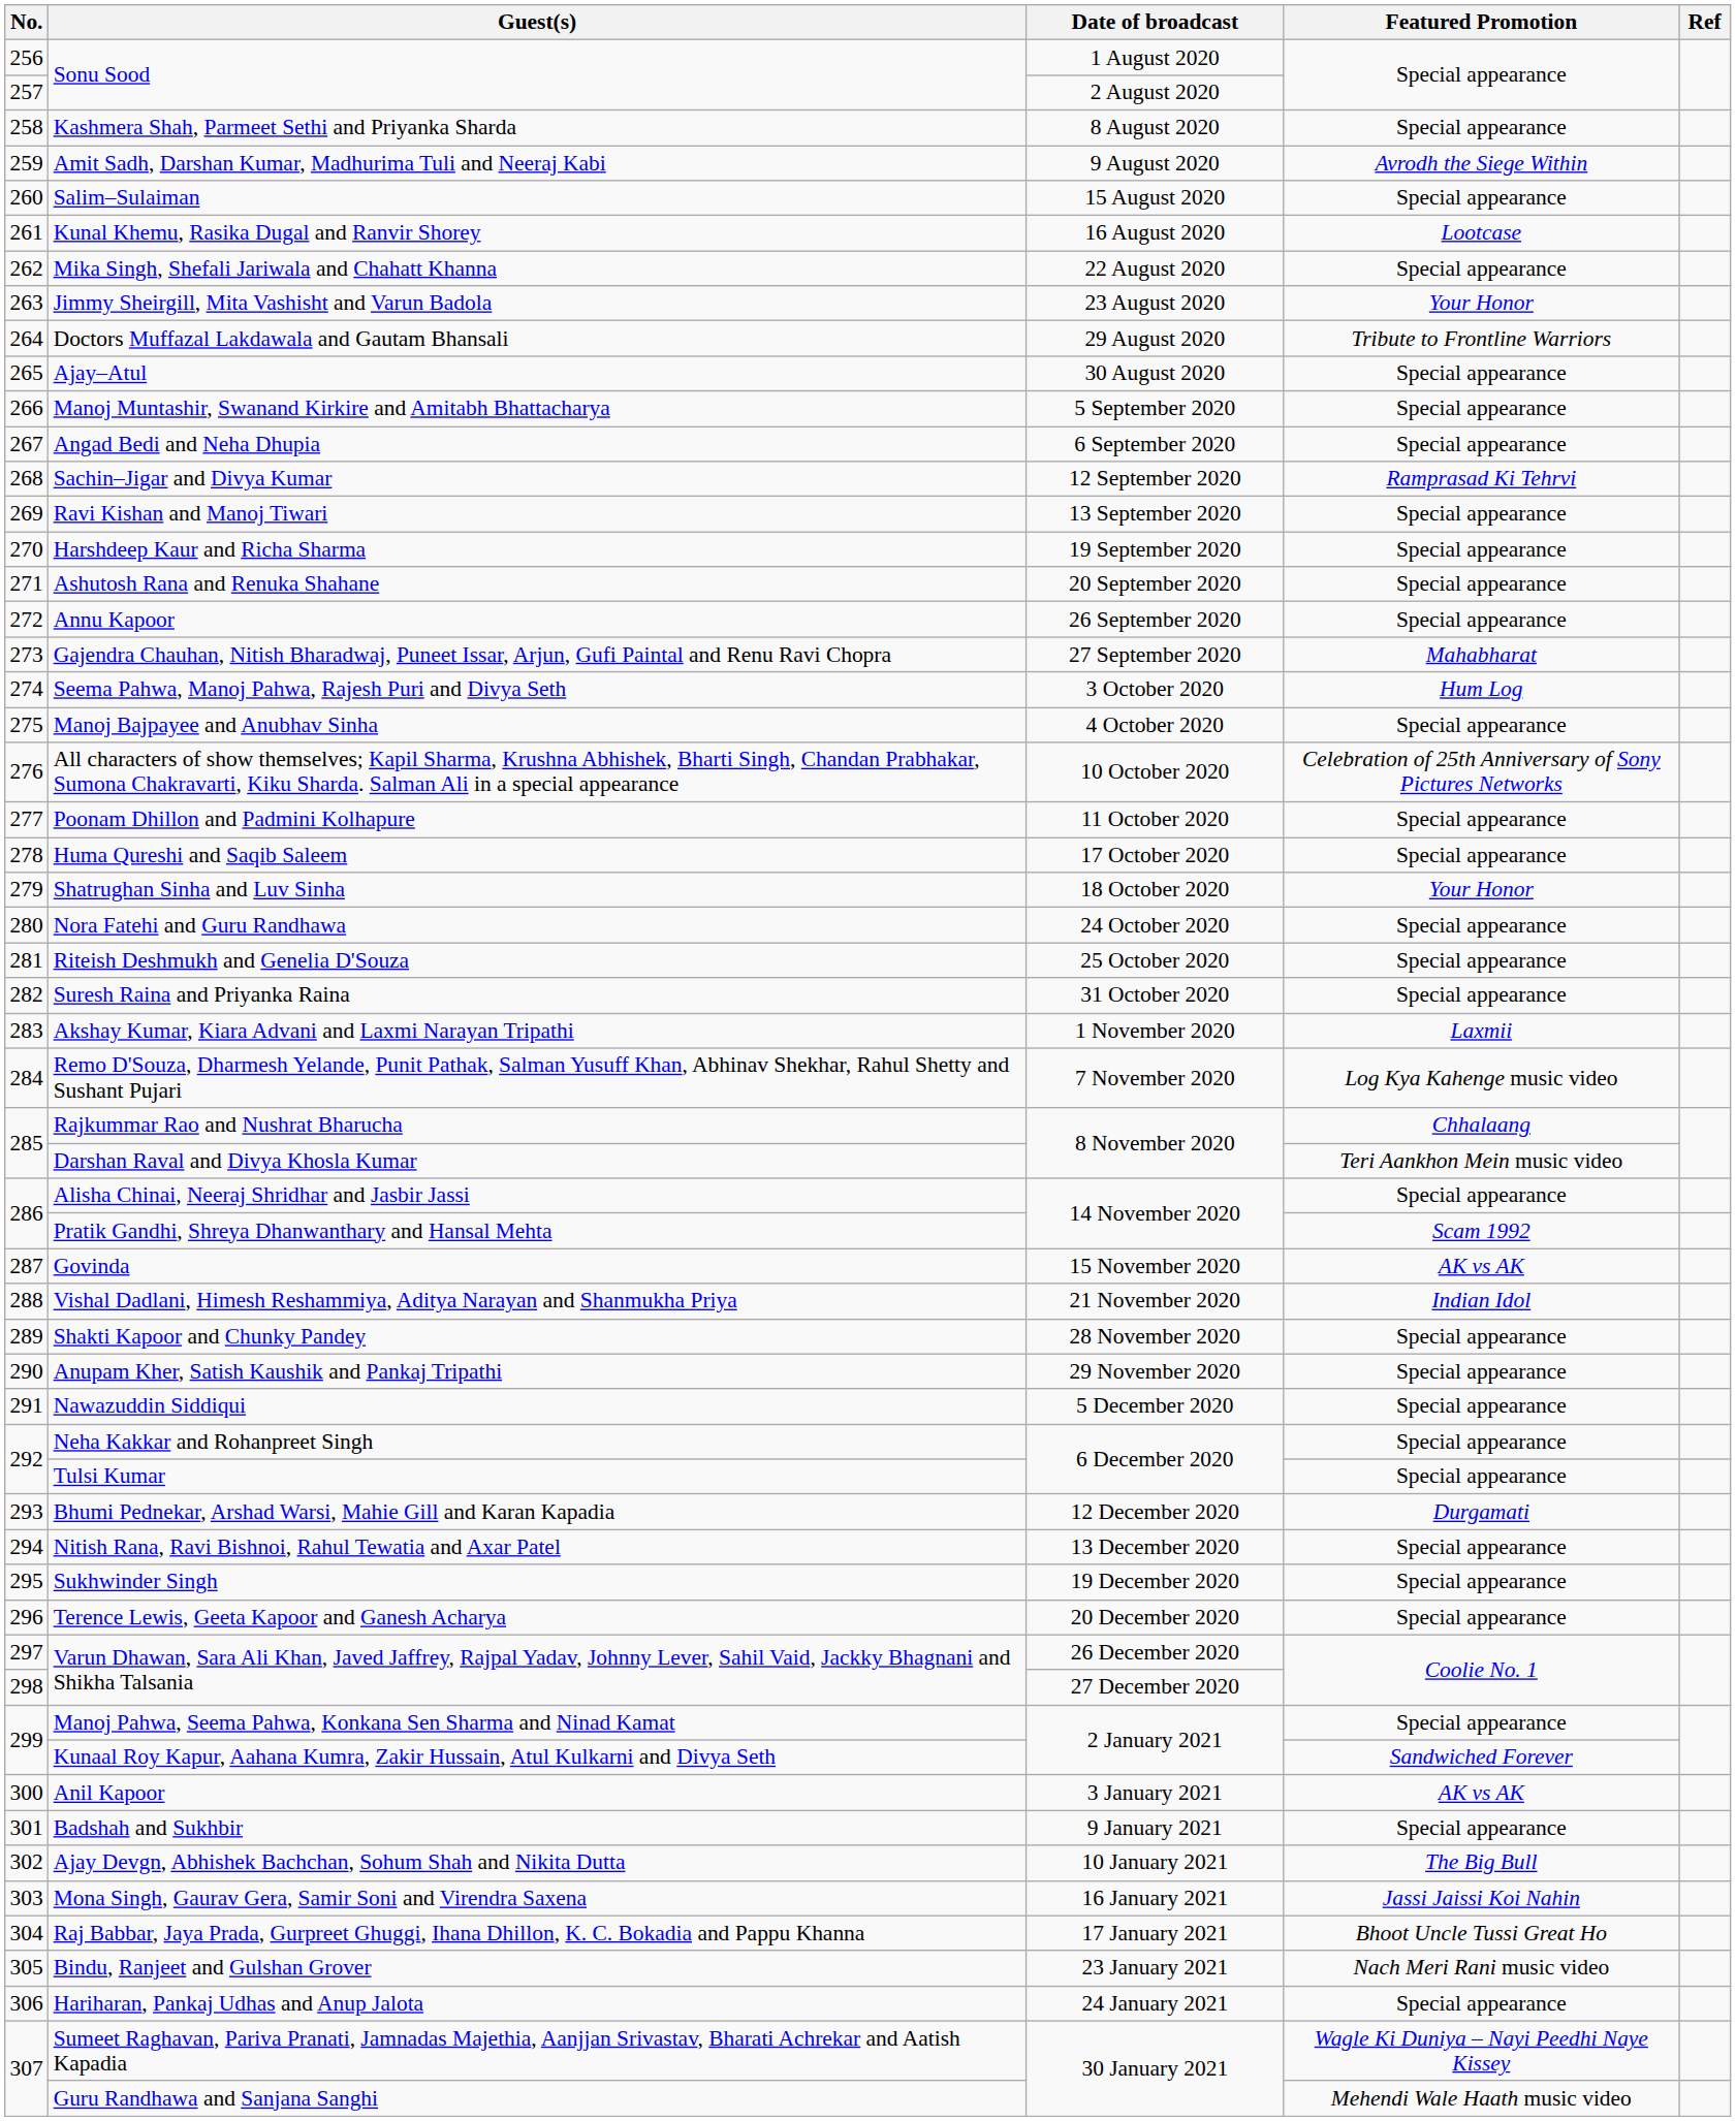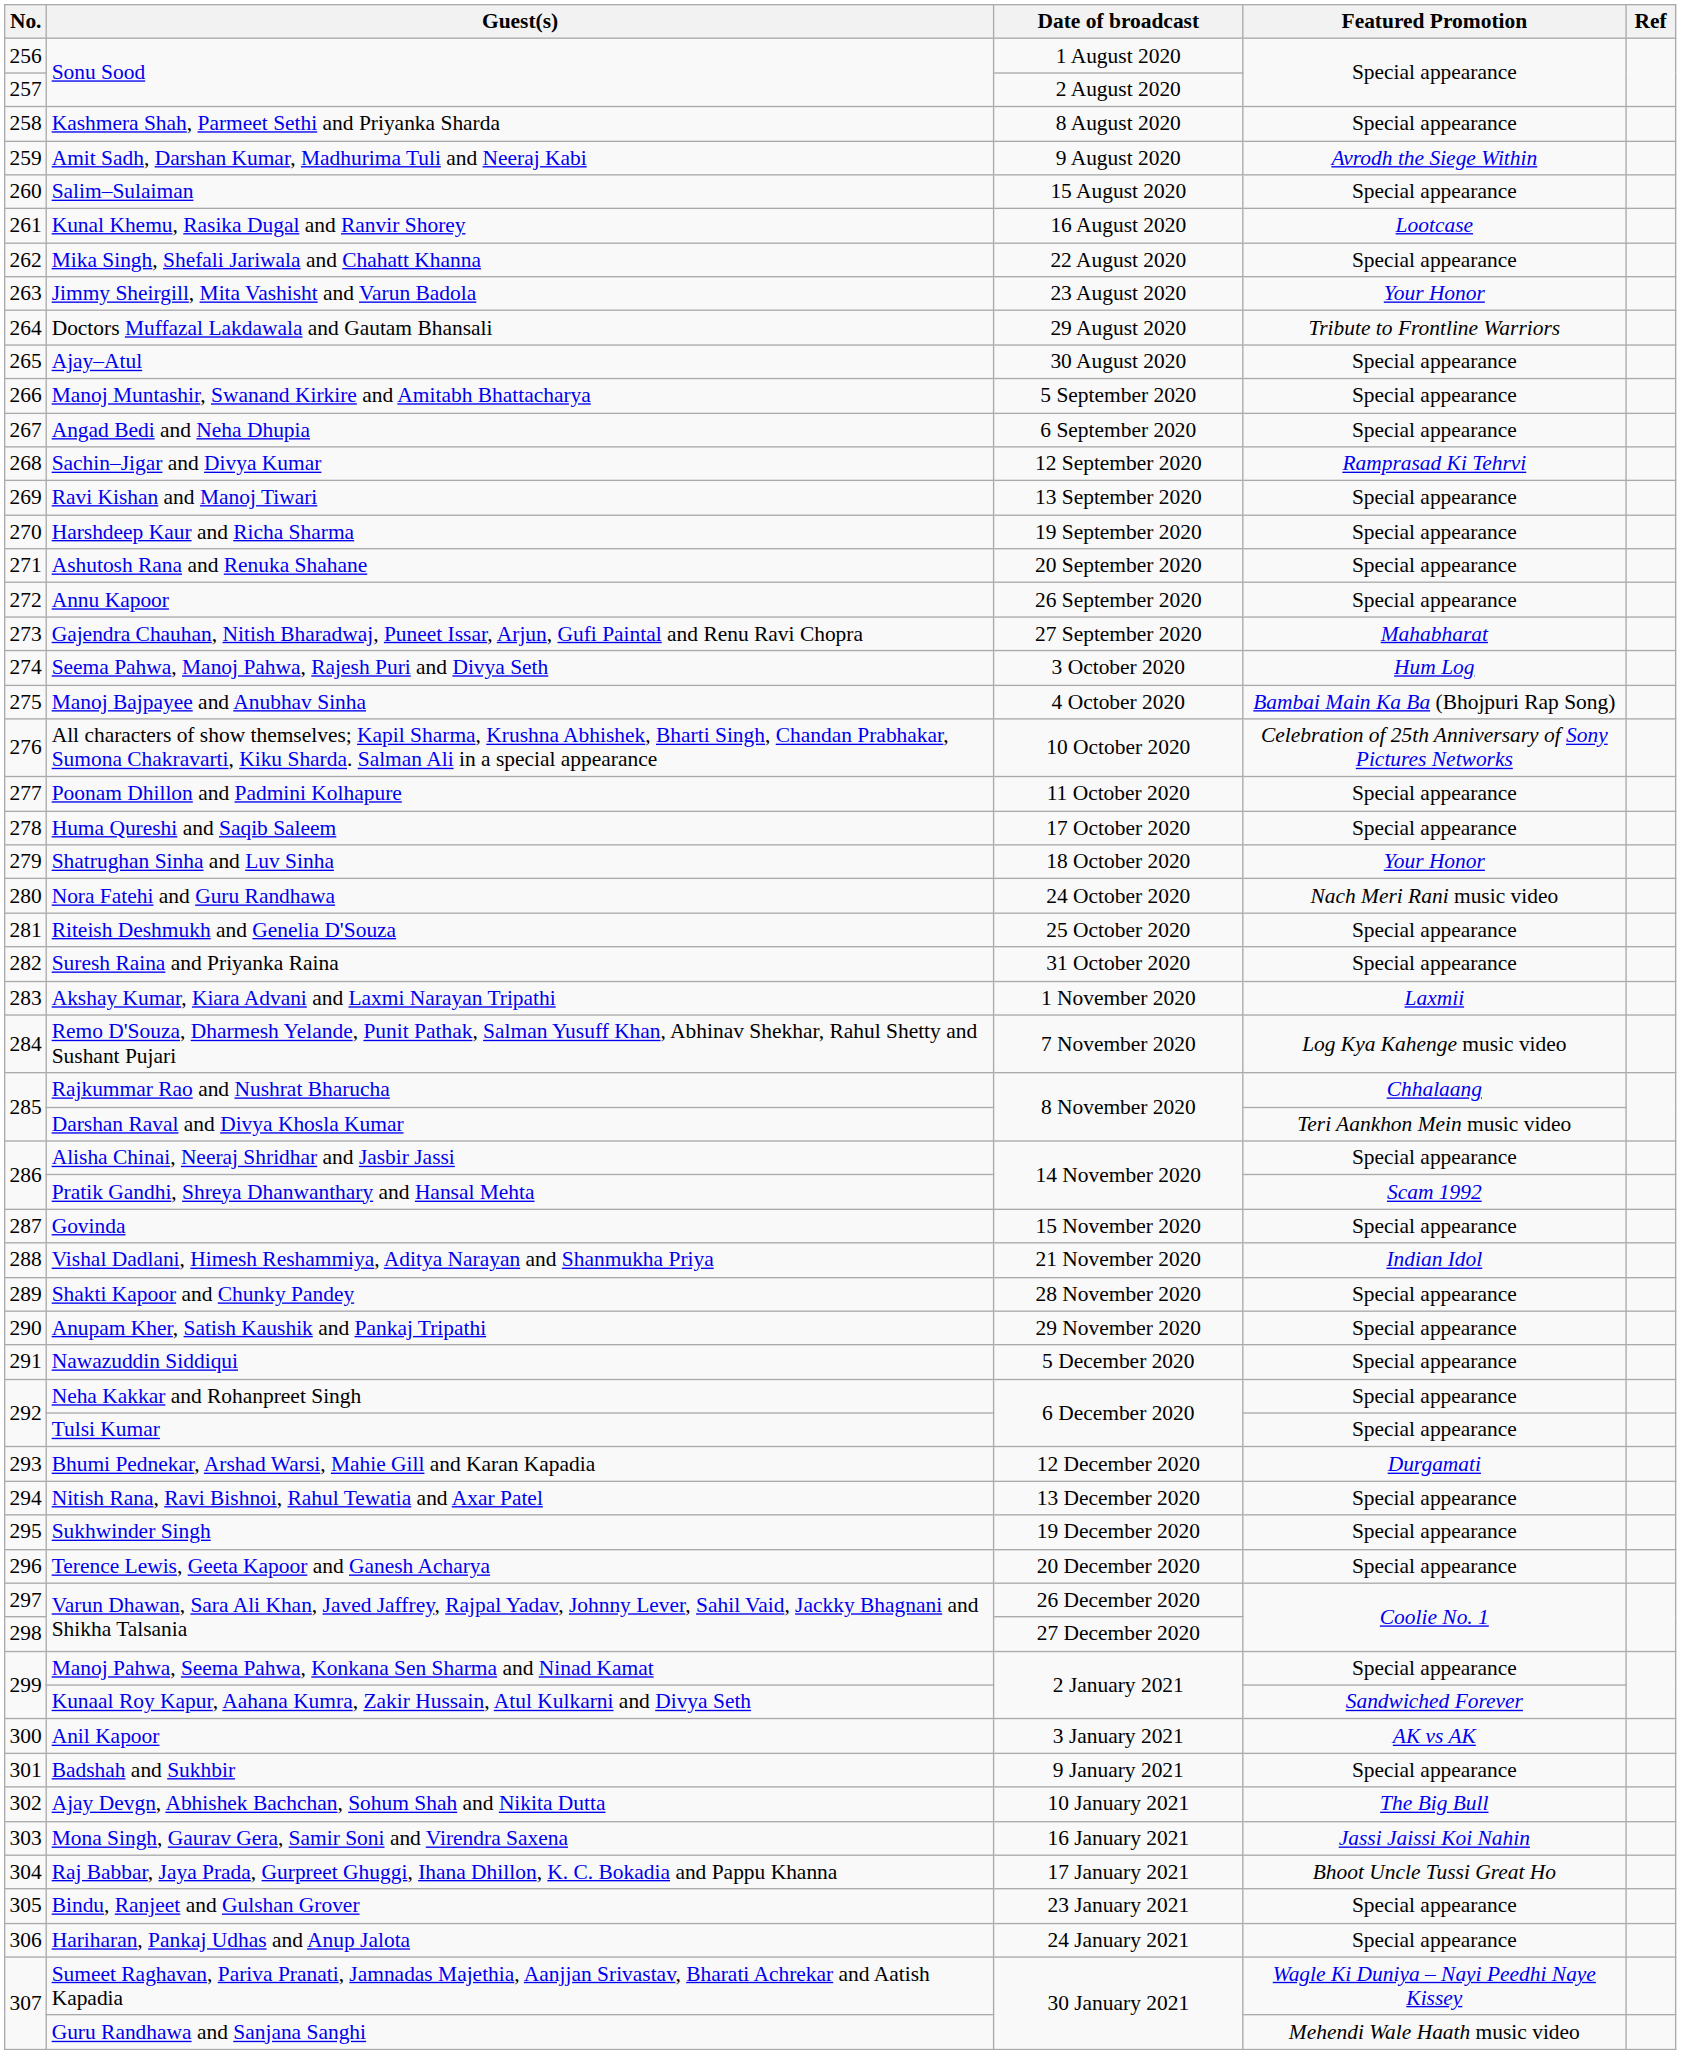Manoj Bajpayee and Anubhav Sinha | Featured Promotion: Special appearance -> Bambai Main Ka Ba (Bhojpuri Rap Song)
Nora Fatehi and Guru Randhawa | Featured Promotion: Special appearance -> Nach Meri Rani music video
Govinda | Featured Promotion: AK vs AK -> Special appearance
Bindu, Ranjeet and Gulshan Grover | Featured Promotion: Nach Meri Rani music video -> Special appearance
